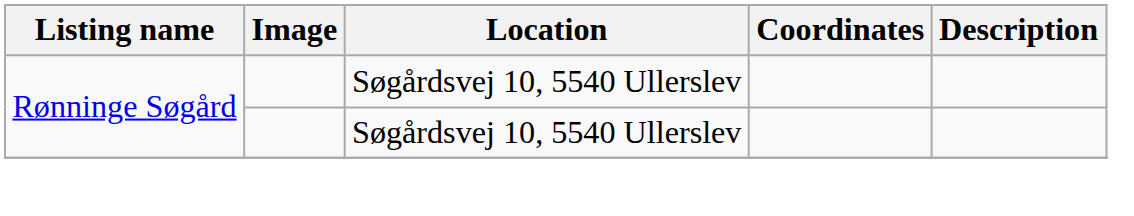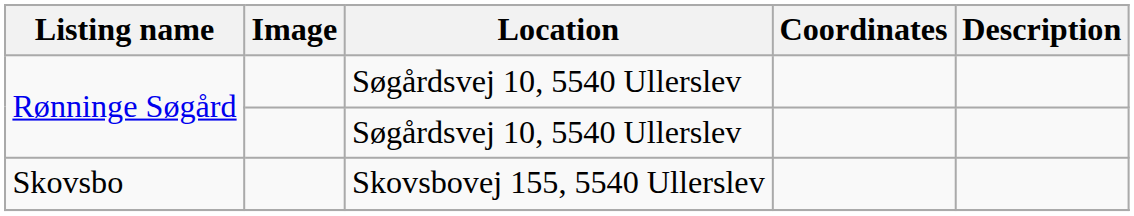+ row: Skovsbo | Skovsbovej 155, 5540 Ullerslev
